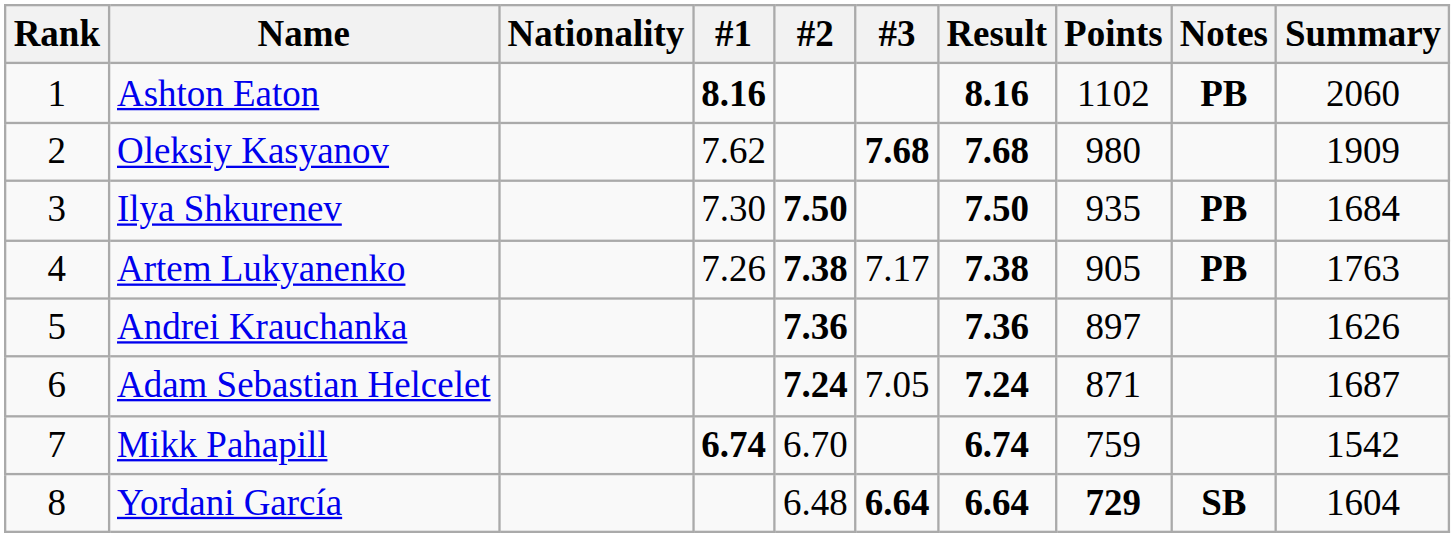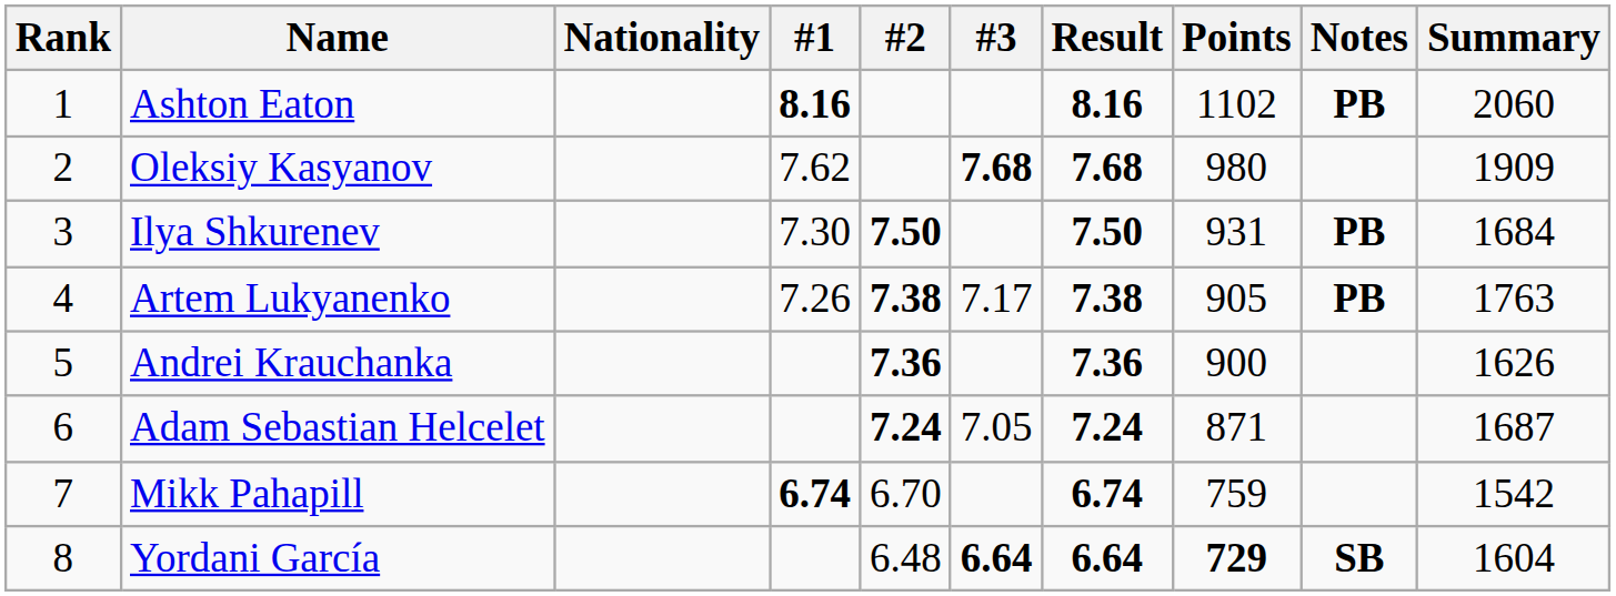Ilya Shkurenev | Points: 935 -> 931
Andrei Krauchanka | Points: 897 -> 900
